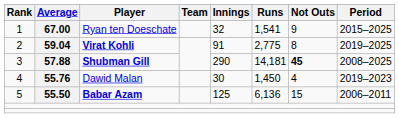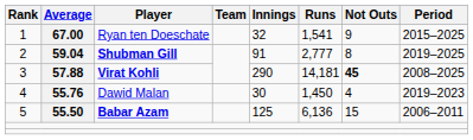2 | Player: Virat Kohli -> Shubman Gill
2 | Runs: 2,775 -> 2,777
3 | Player: Shubman Gill -> Virat Kohli
